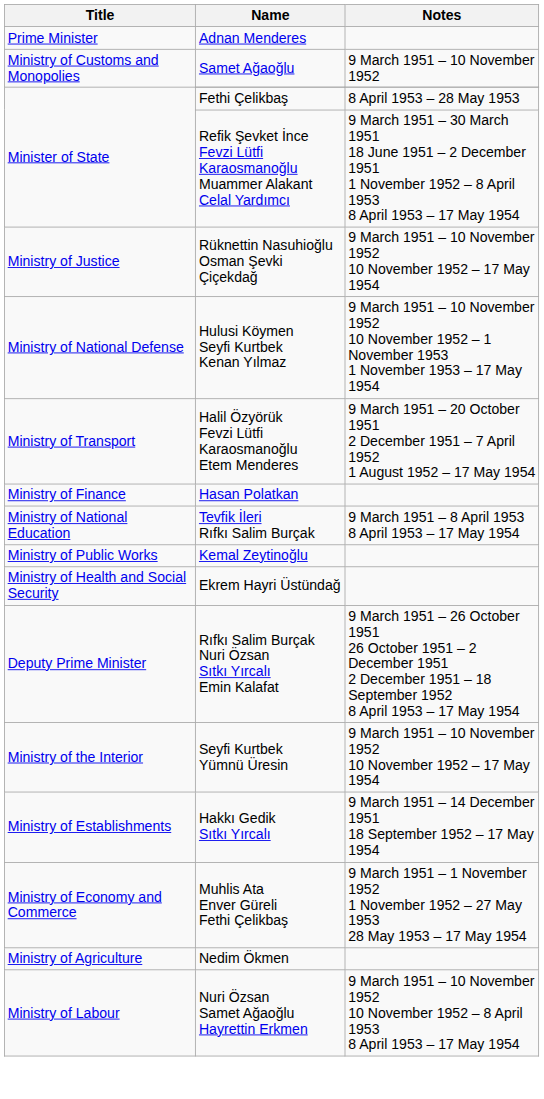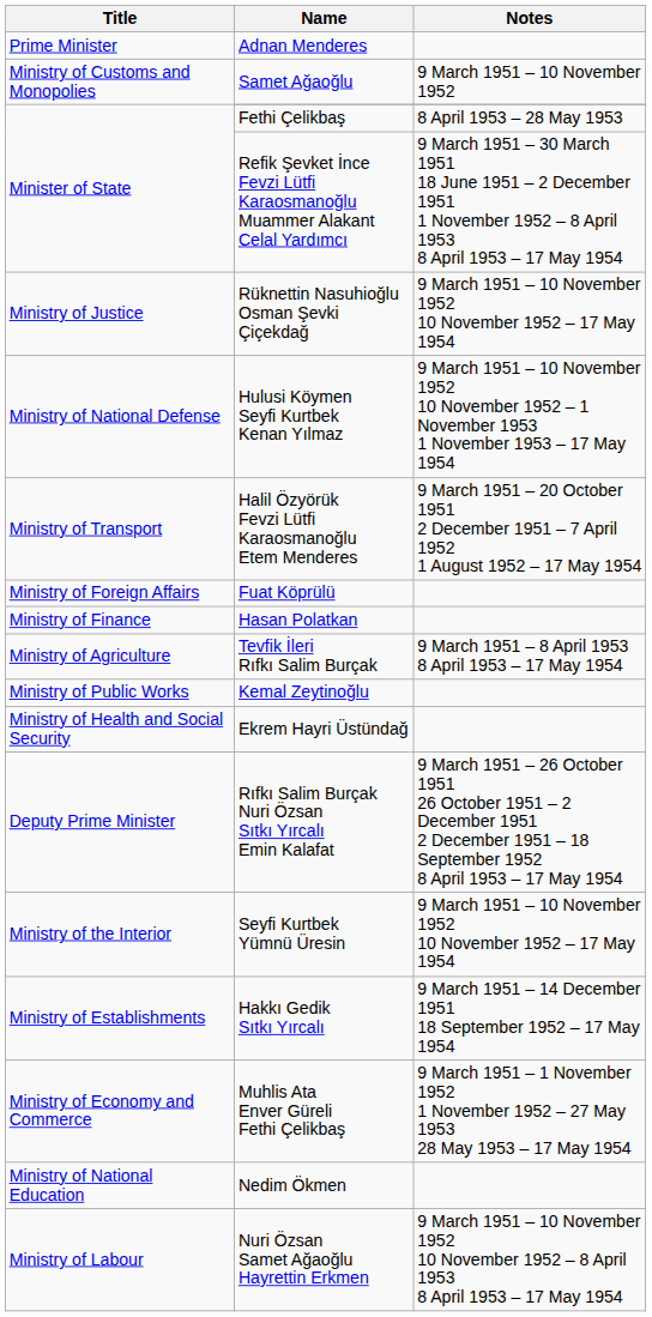+ row: Ministry of Foreign Affairs | Fuat Köprülü
Tevfik İleri Rıfkı Salim Burçak | Title: Ministry of National Education -> Ministry of Agriculture
Nedim Ökmen | Title: Ministry of Agriculture -> Ministry of National Education
